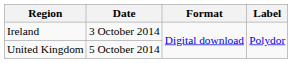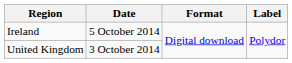Ireland | Date: 3 October 2014 -> 5 October 2014
United Kingdom | Date: 5 October 2014 -> 3 October 2014
